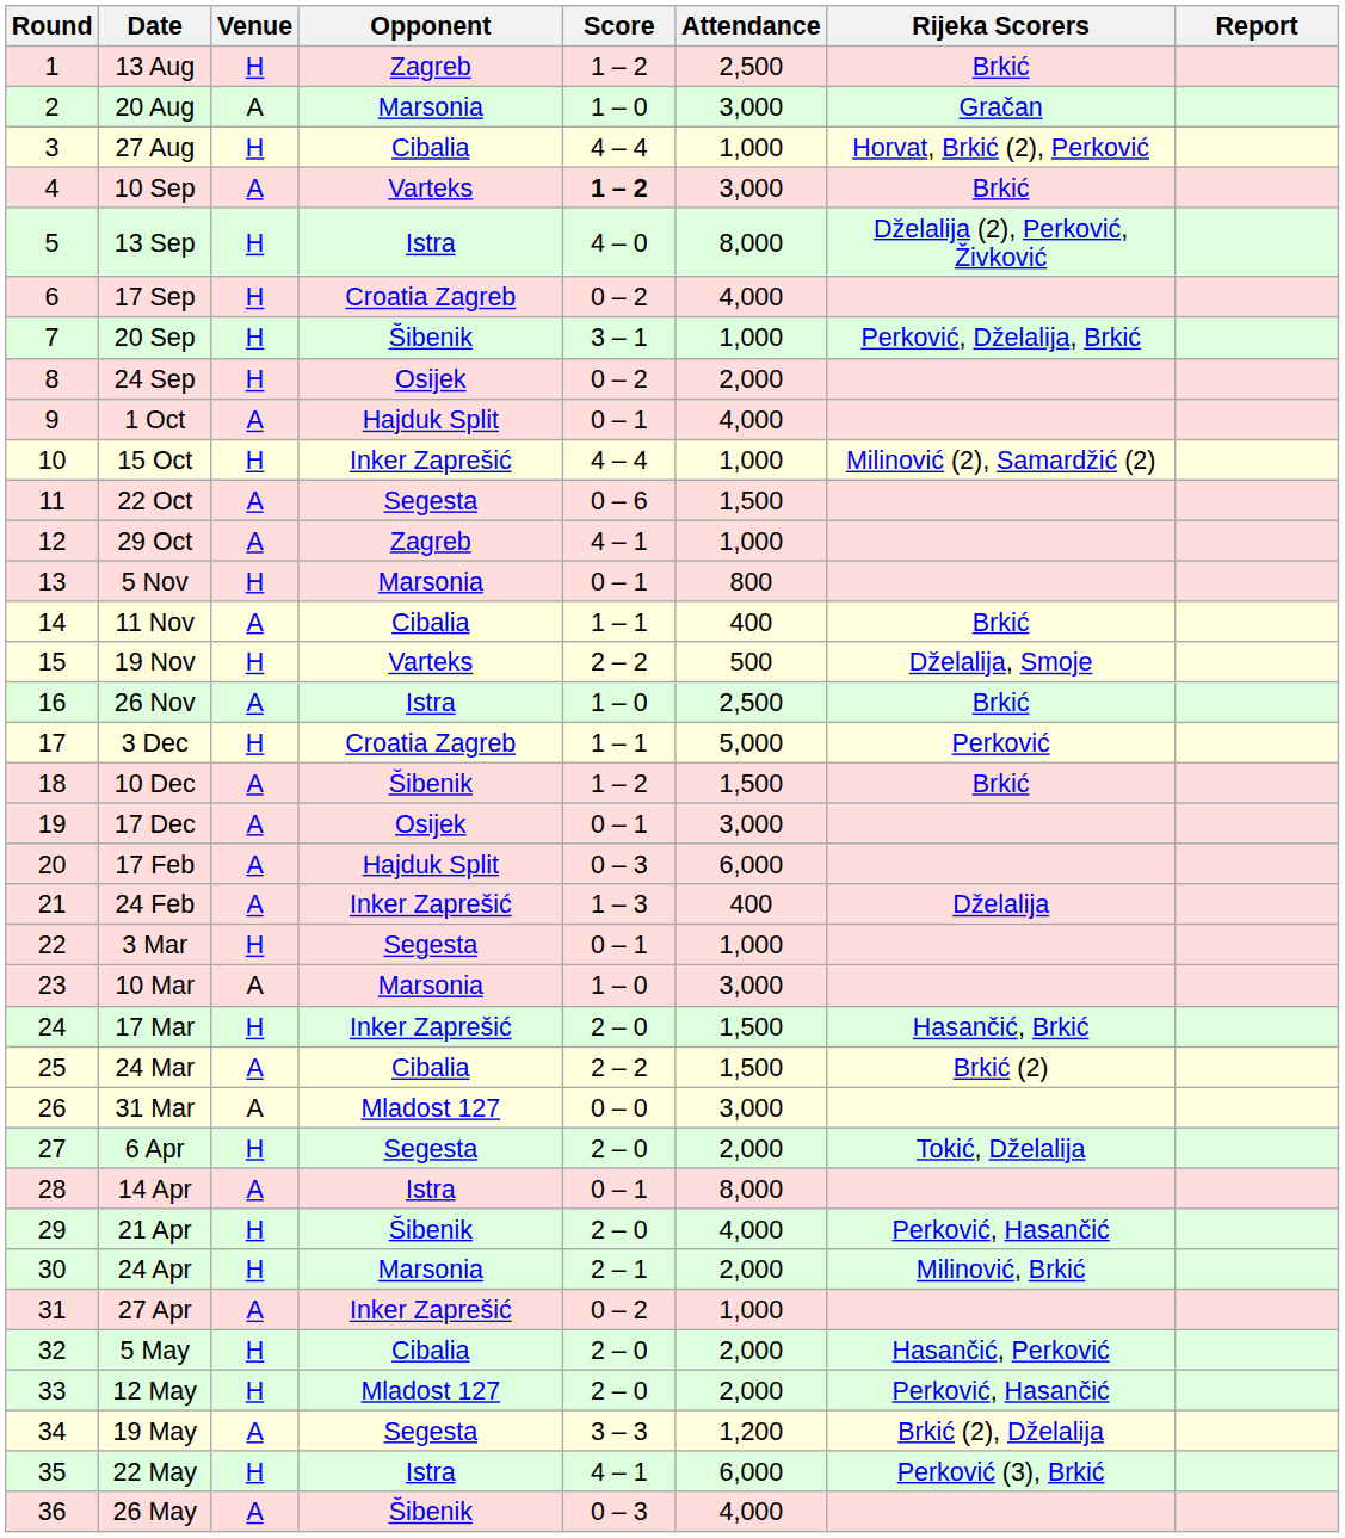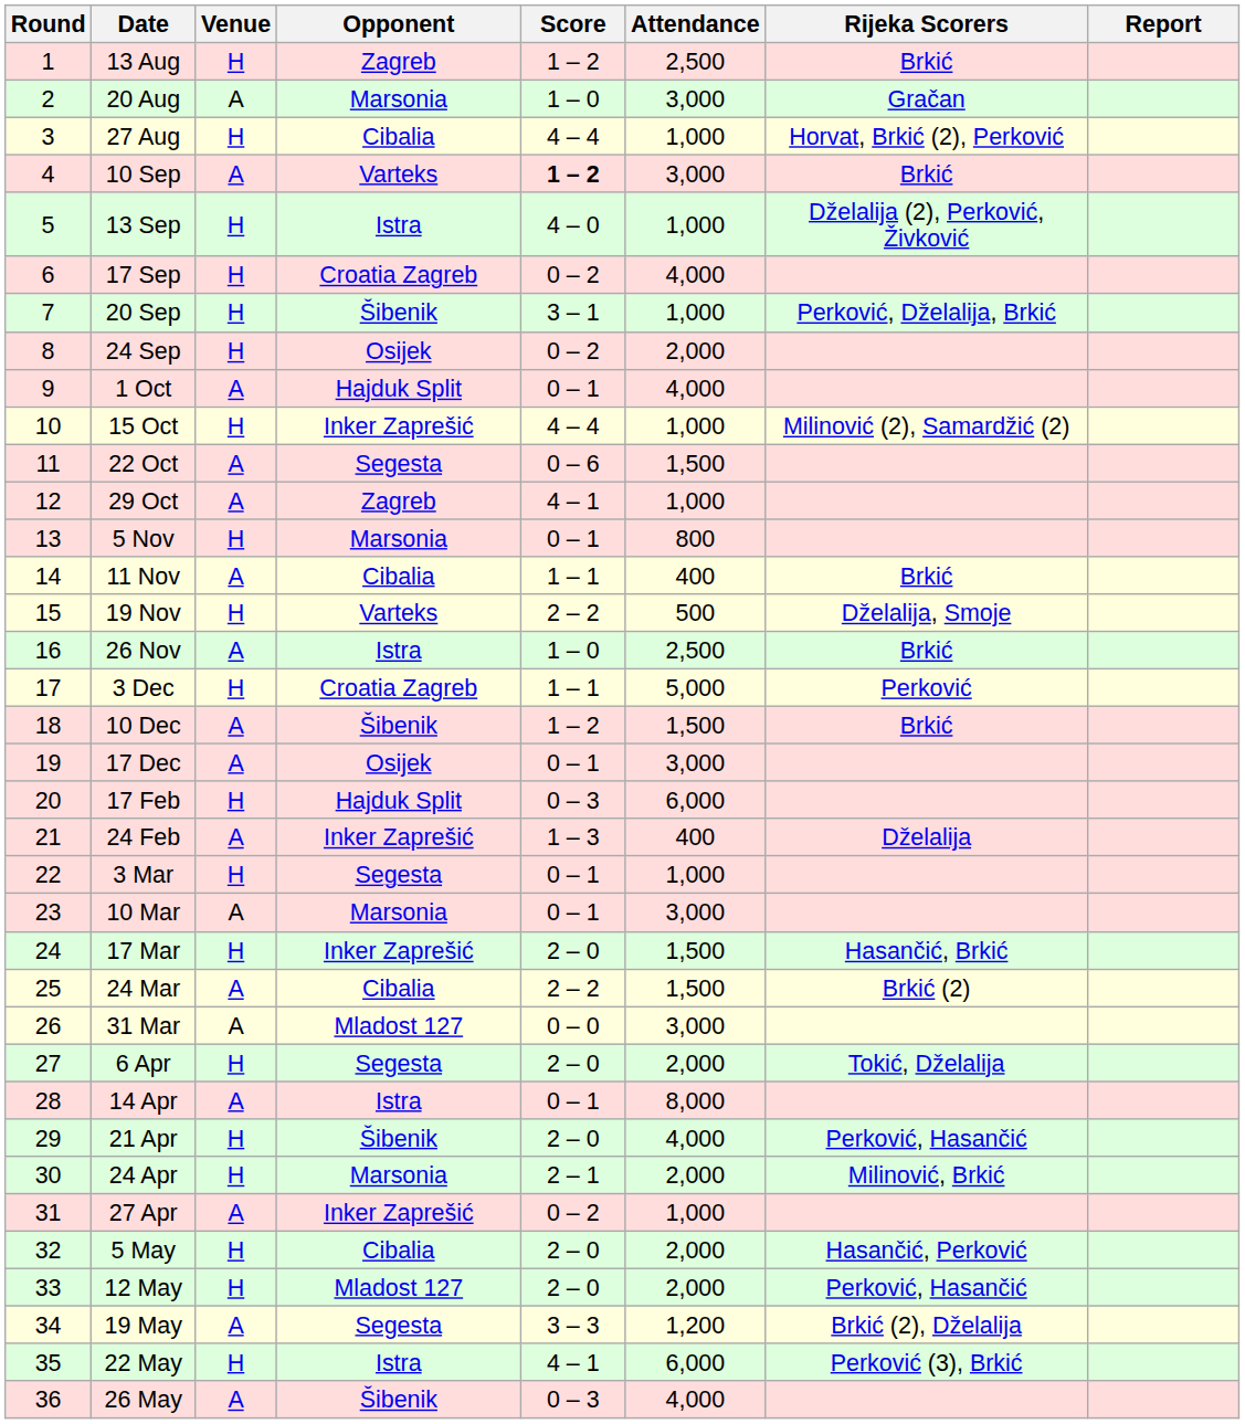13 Sep | Attendance: 8,000 -> 1,000
17 Feb | Venue: A -> H
10 Mar | Score: 1 – 0 -> 0 – 1
